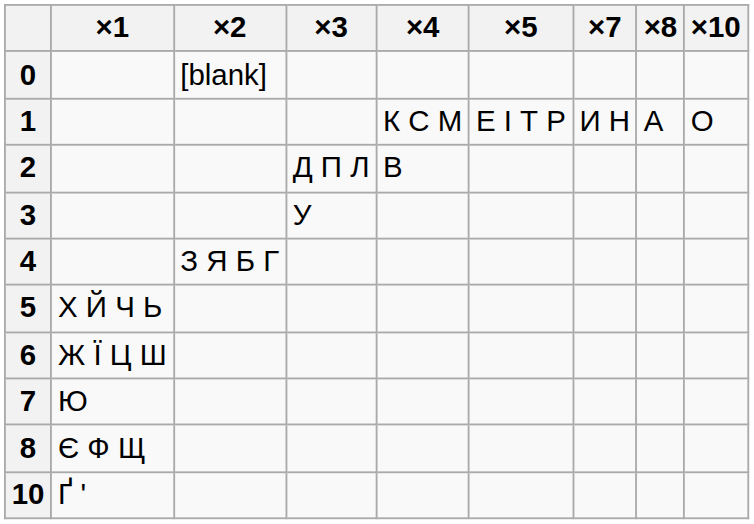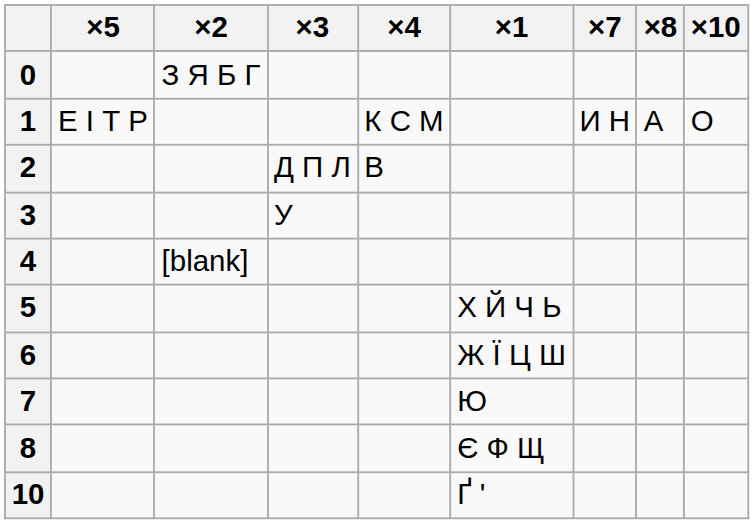columns swapped: ×1 <-> ×5
0 | ×2: [blank] -> З Я Б Г
4 | ×2: З Я Б Г -> [blank]
